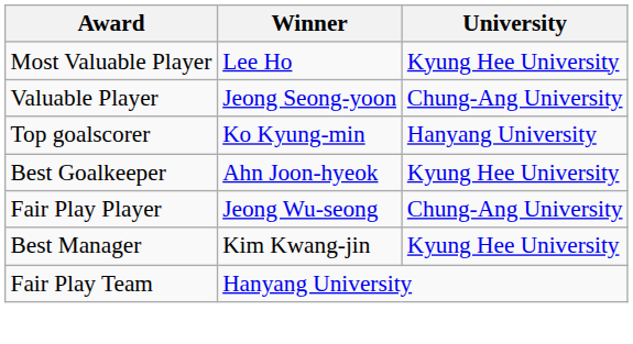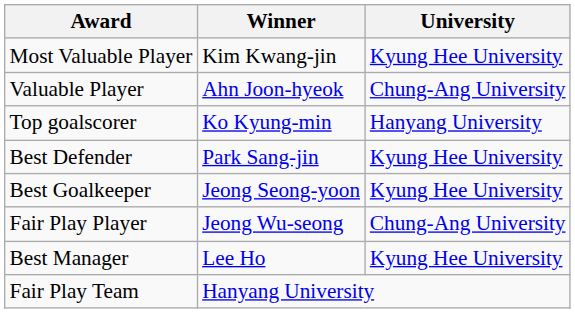Most Valuable Player | Winner: Lee Ho -> Kim Kwang-jin
Valuable Player | Winner: Jeong Seong-yoon -> Ahn Joon-hyeok
+ row: Best Defender | Park Sang-jin | Kyung Hee University
Best Goalkeeper | Winner: Ahn Joon-hyeok -> Jeong Seong-yoon
Best Manager | Winner: Kim Kwang-jin -> Lee Ho
